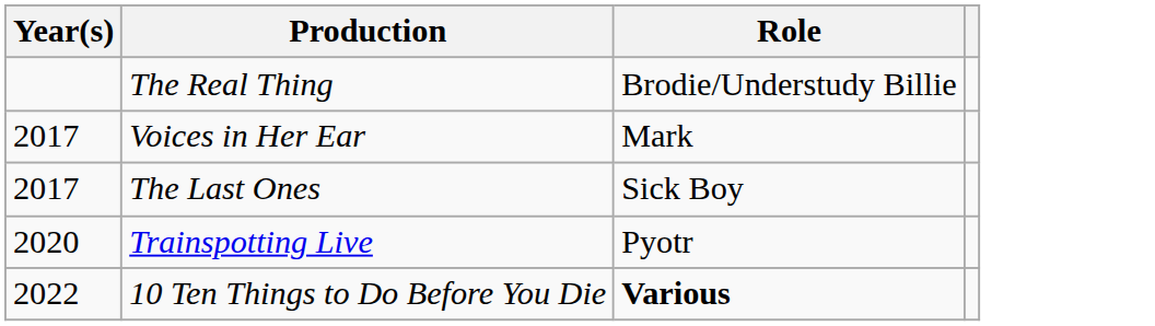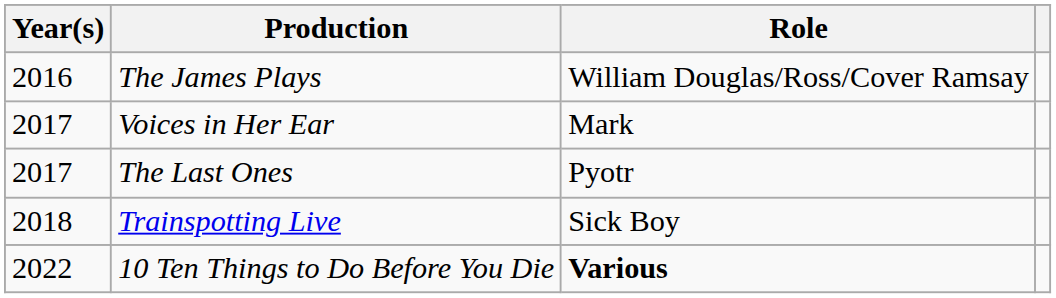- row: The Real Thing | Brodie/Understudy Billie
+ row: 2016 | The James Plays | William Douglas/Ross/Cover Ramsay
The Last Ones | Role: Sick Boy -> Pyotr
Trainspotting Live | Year(s): 2020 -> 2018
Trainspotting Live | Role: Pyotr -> Sick Boy
